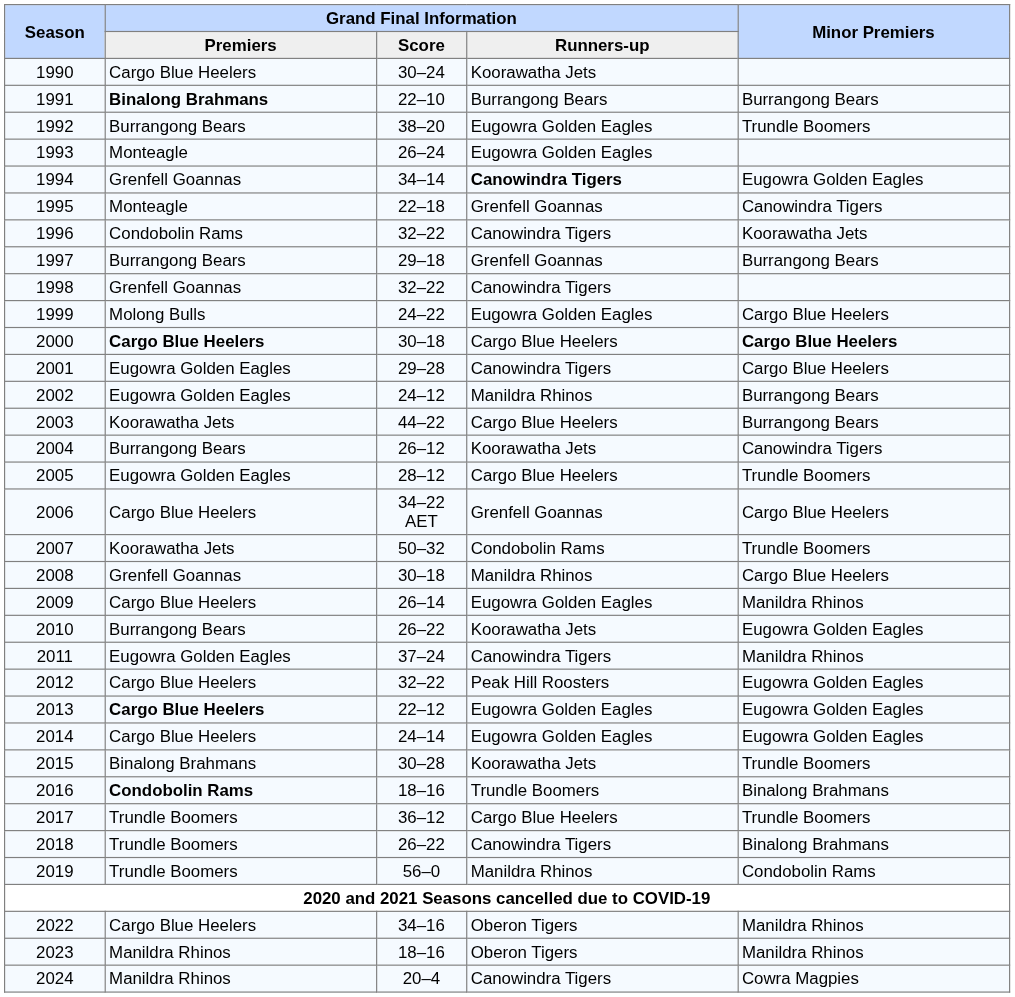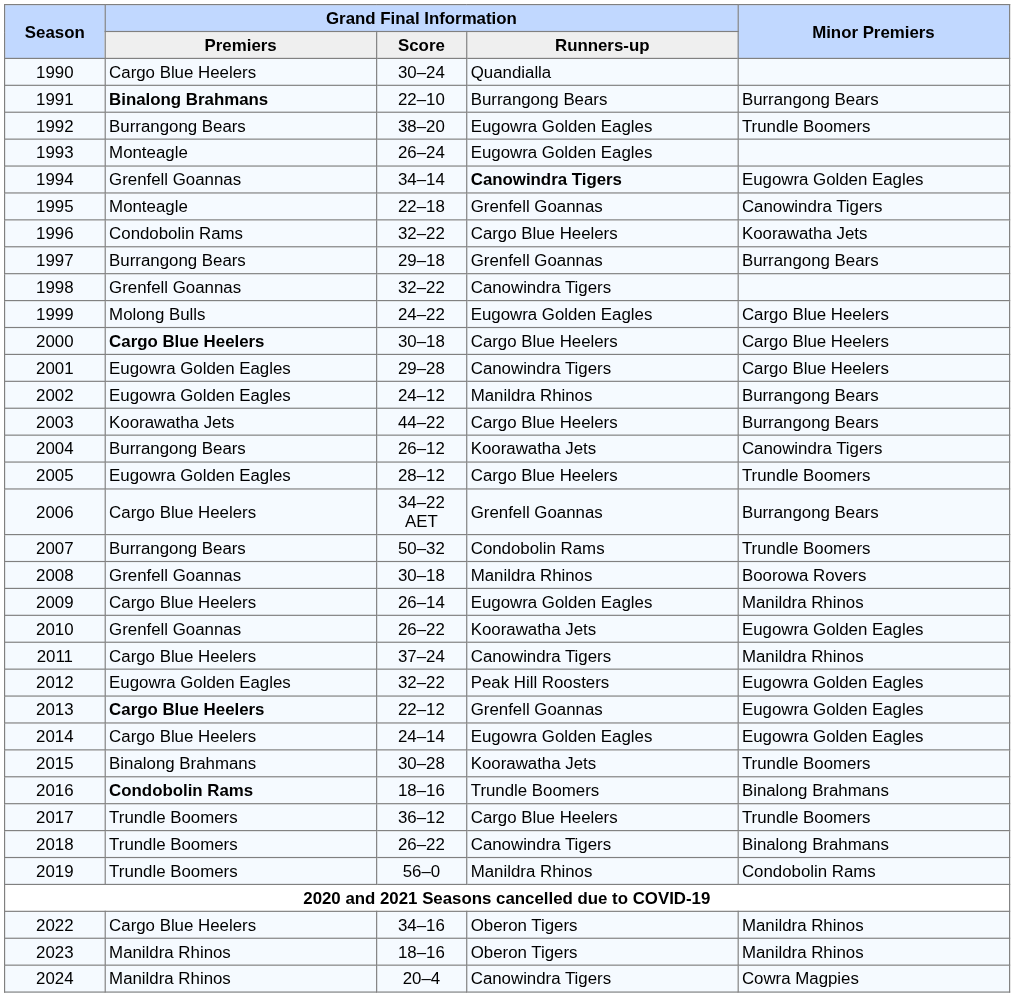1990 | Grand Final Information / Runners-up: Koorawatha Jets -> Quandialla
1996 | Grand Final Information / Runners-up: Canowindra Tigers -> Cargo Blue Heelers
2000 | Minor Premiers: bold -> normal
2006 | Minor Premiers: Cargo Blue Heelers -> Burrangong Bears
2007 | Grand Final Information / Premiers: Koorawatha Jets -> Burrangong Bears
2008 | Minor Premiers: Cargo Blue Heelers -> Boorowa Rovers
2010 | Grand Final Information / Premiers: Burrangong Bears -> Grenfell Goannas
2011 | Grand Final Information / Premiers: Eugowra Golden Eagles -> Cargo Blue Heelers
2012 | Grand Final Information / Premiers: Cargo Blue Heelers -> Eugowra Golden Eagles
2013 | Grand Final Information / Runners-up: Eugowra Golden Eagles -> Grenfell Goannas
